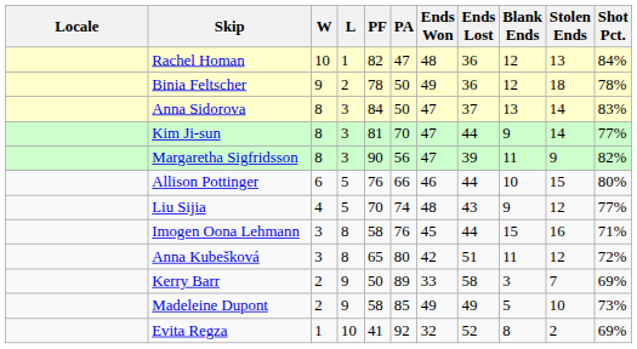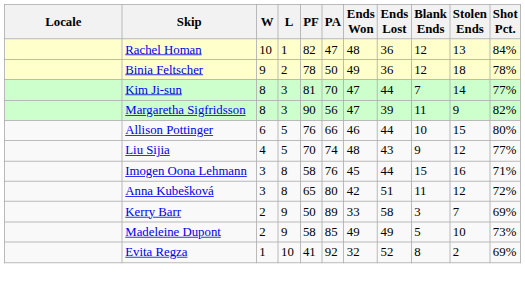- row: Anna Sidorova | 8 | 3 | 84 | 50 | 47 | 37 | 13 | 14 | 83%
Kim Ji-sun | Blank Ends: 9 -> 7
